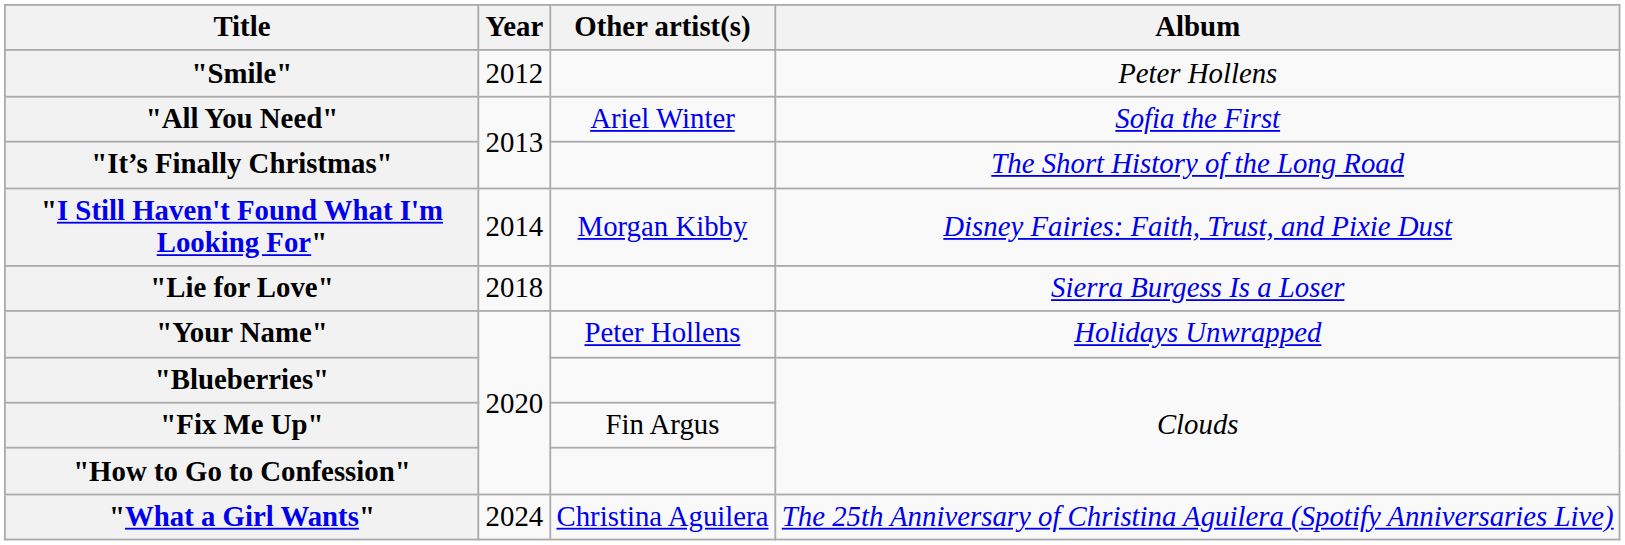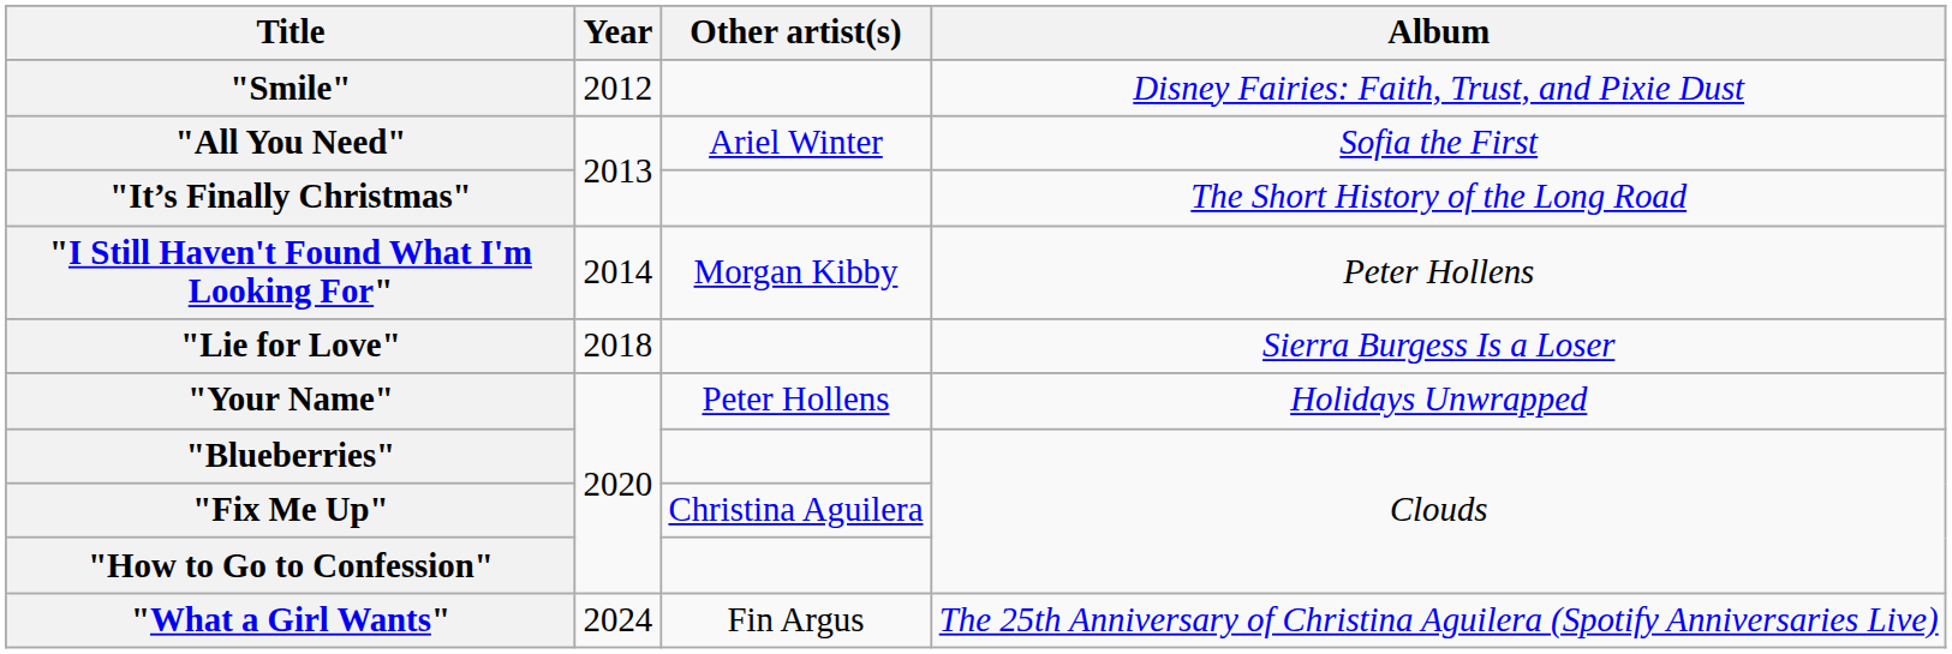"Smile" | Album: Peter Hollens -> Disney Fairies: Faith, Trust, and Pixie Dust
"I Still Haven't Found What I'm Looking For" | Album: Disney Fairies: Faith, Trust, and Pixie Dust -> Peter Hollens
"Fix Me Up" | Other artist(s): Fin Argus -> Christina Aguilera
"What a Girl Wants" | Other artist(s): Christina Aguilera -> Fin Argus
